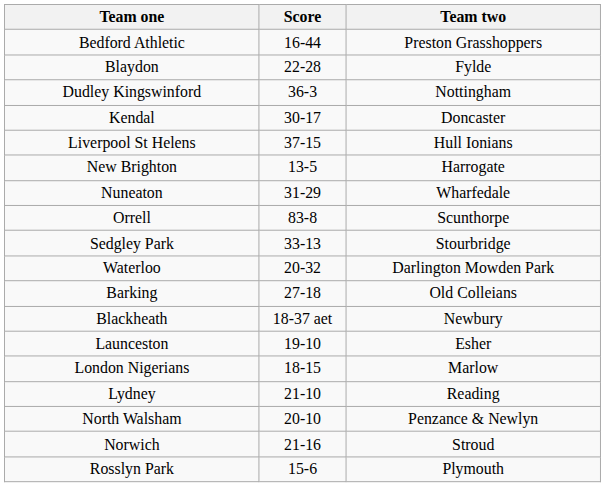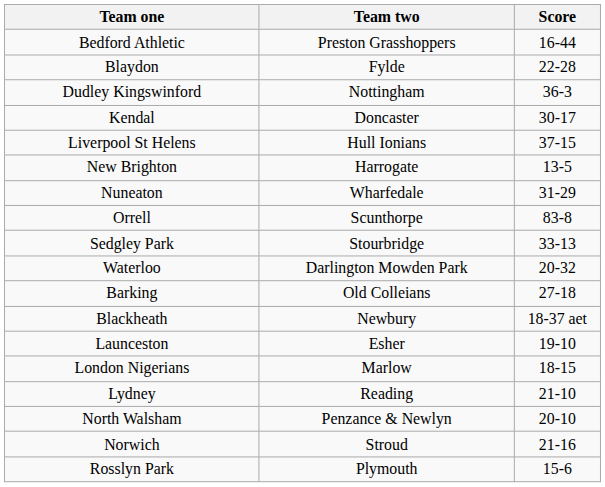columns swapped: Team two <-> Score
